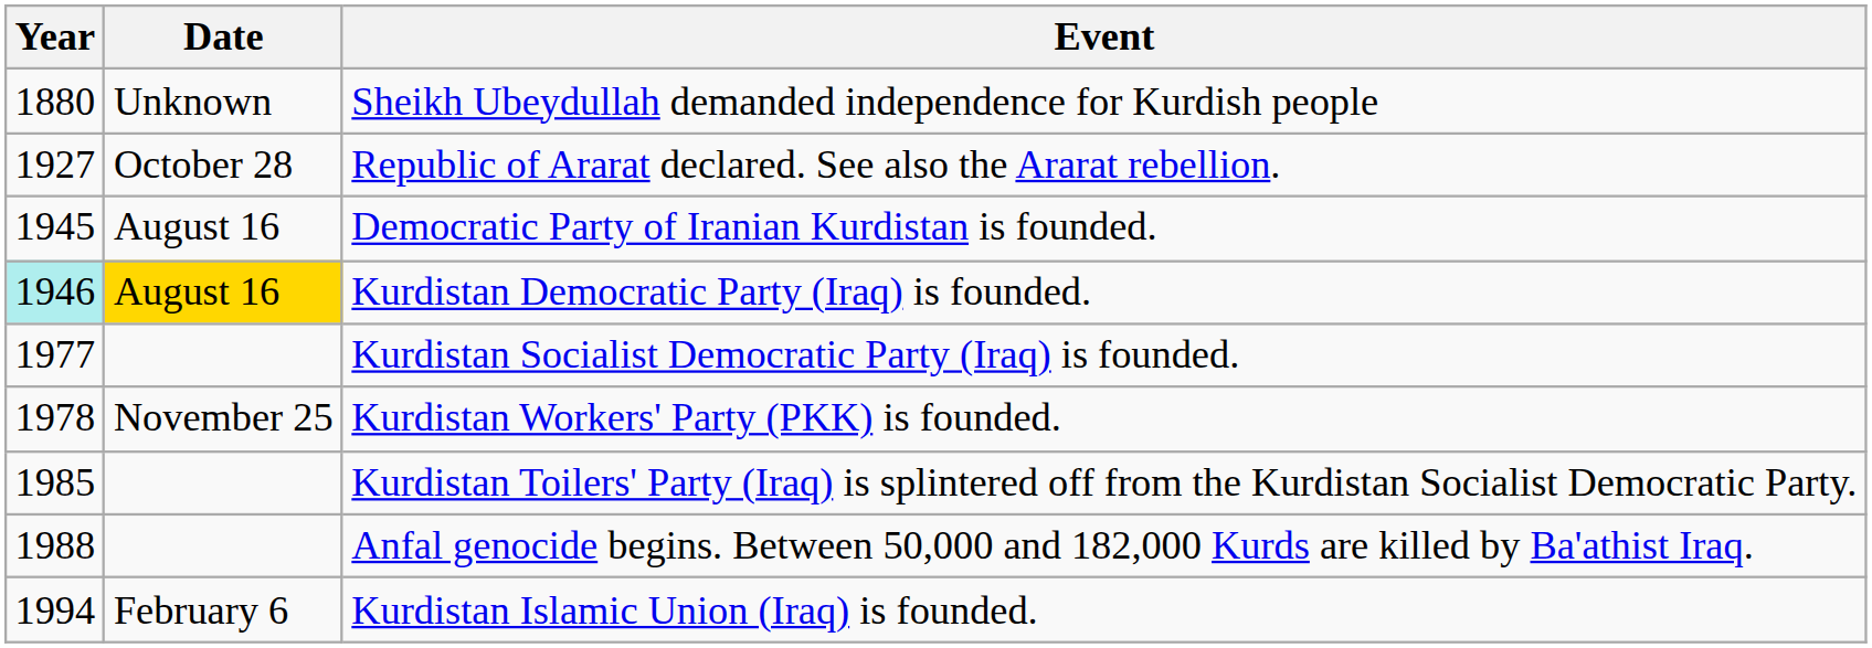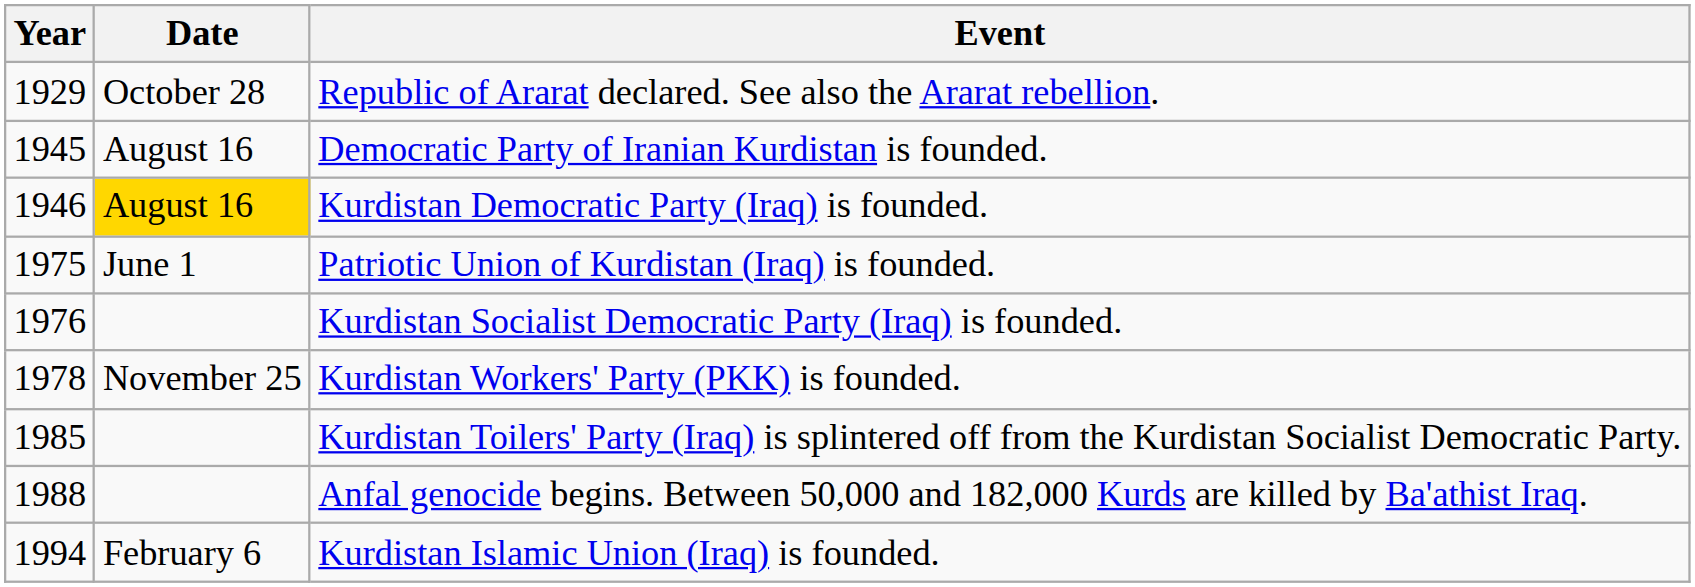- row: 1880 | Unknown | Sheikh Ubeydullah demanded independence for Kurdish people
Republic of Ararat declared. See also the Ararat rebellion. | Year: 1927 -> 1929
Kurdistan Democratic Party (Iraq) is founded. | Year: paleturquoise background -> no background
+ row: 1975 | June 1 | Patriotic Union of Kurdistan (Iraq) is founded.
Kurdistan Socialist Democratic Party (Iraq) is founded. | Year: 1977 -> 1976
